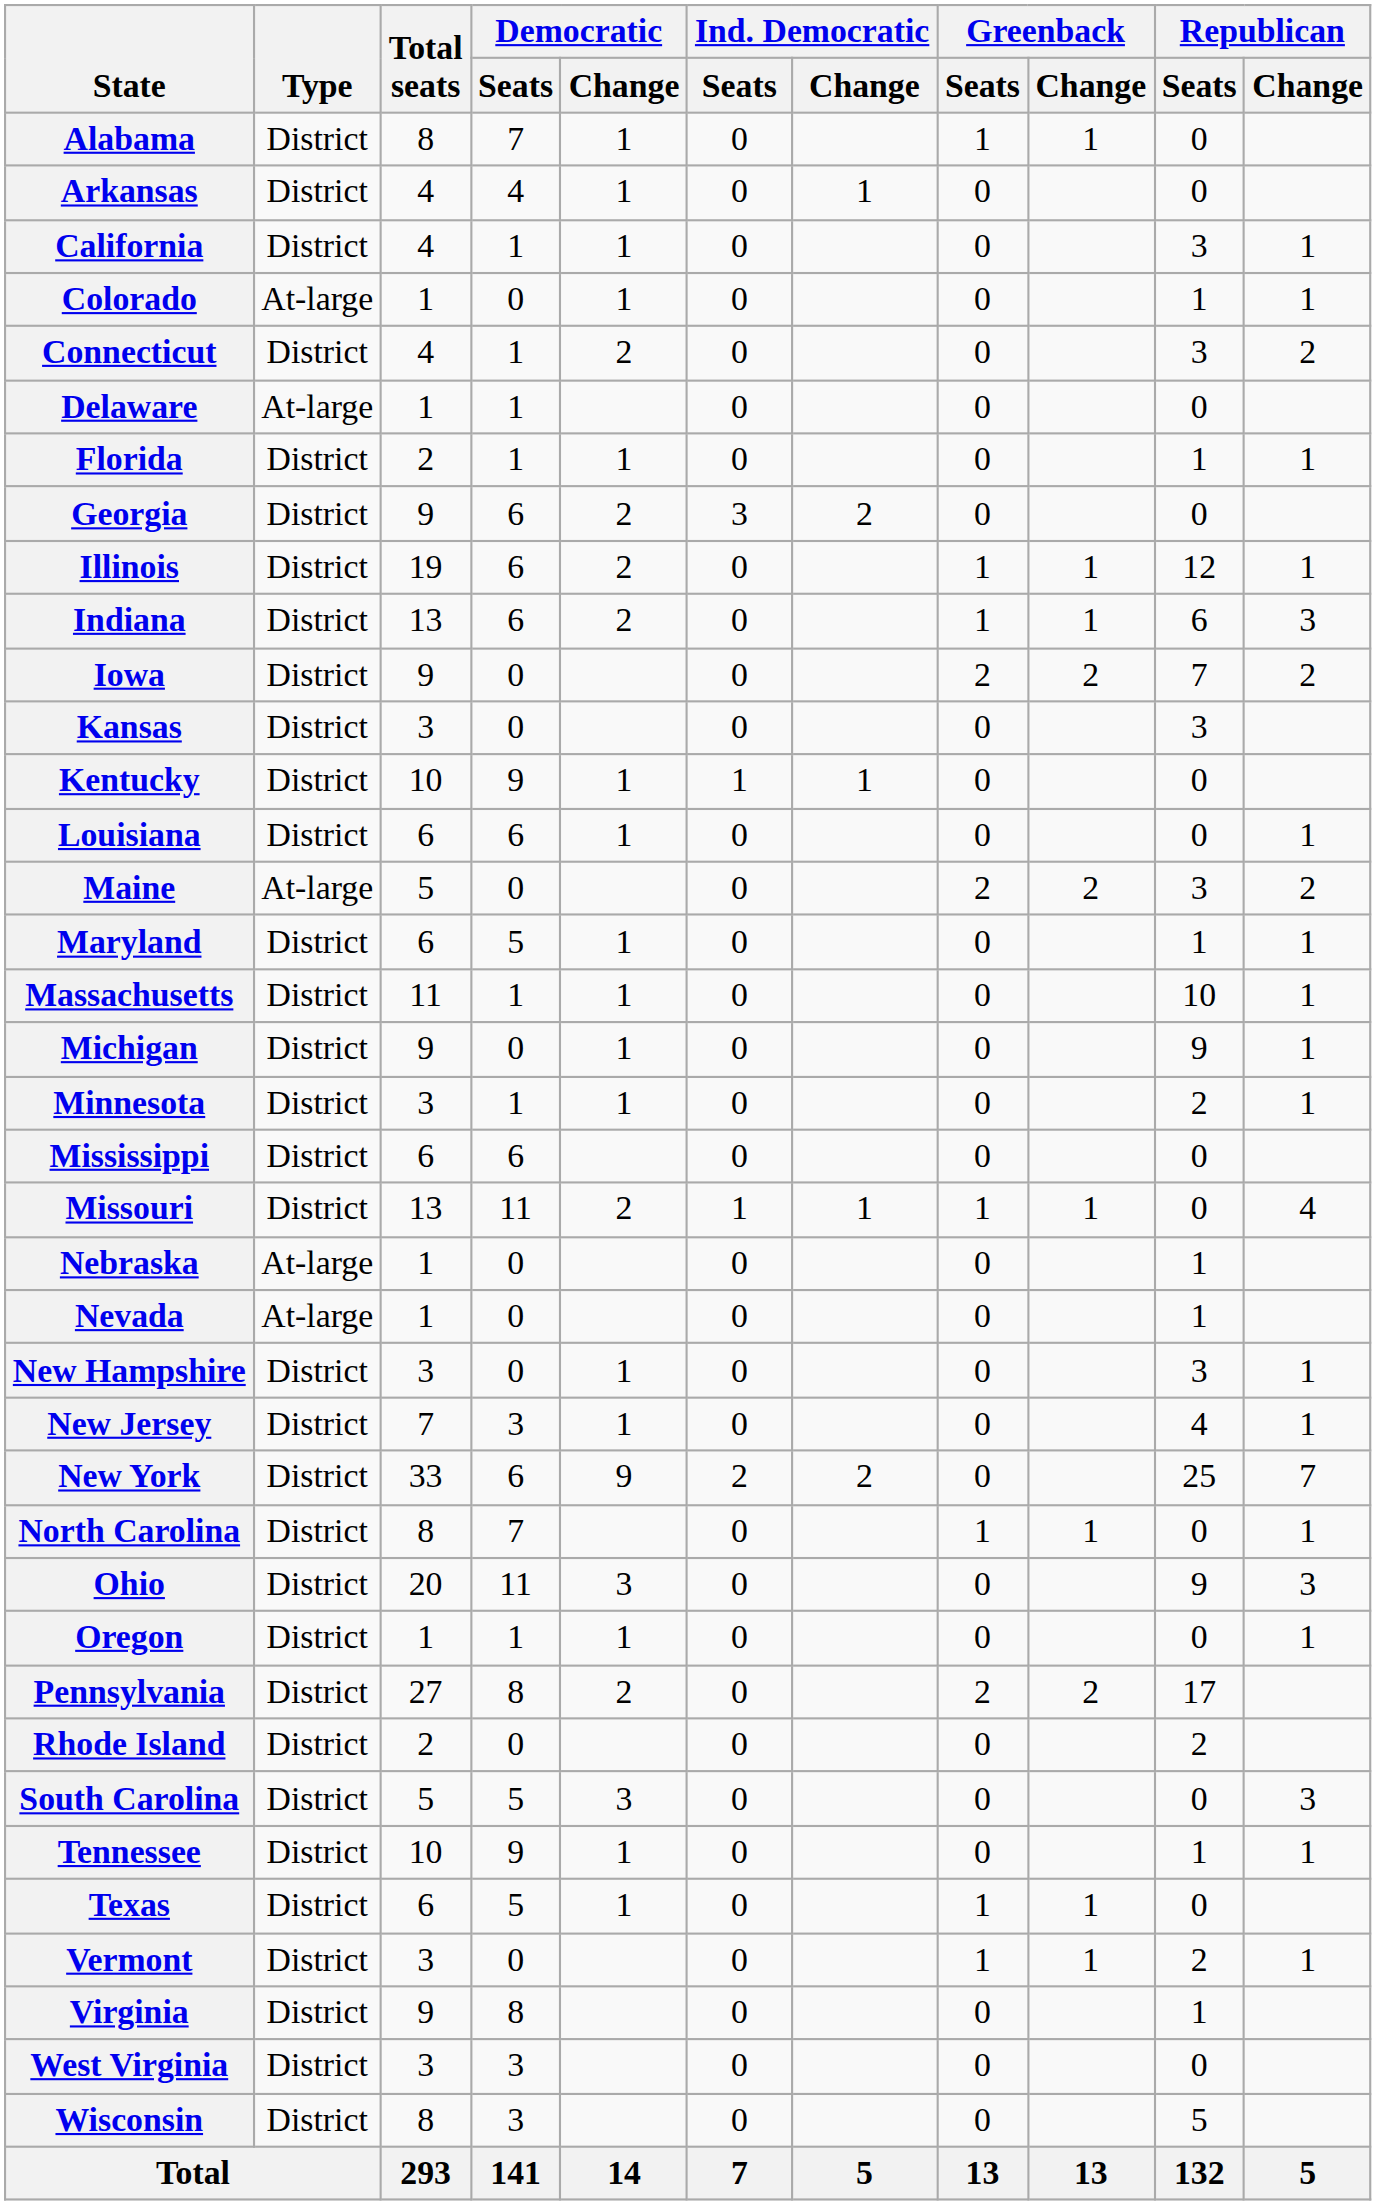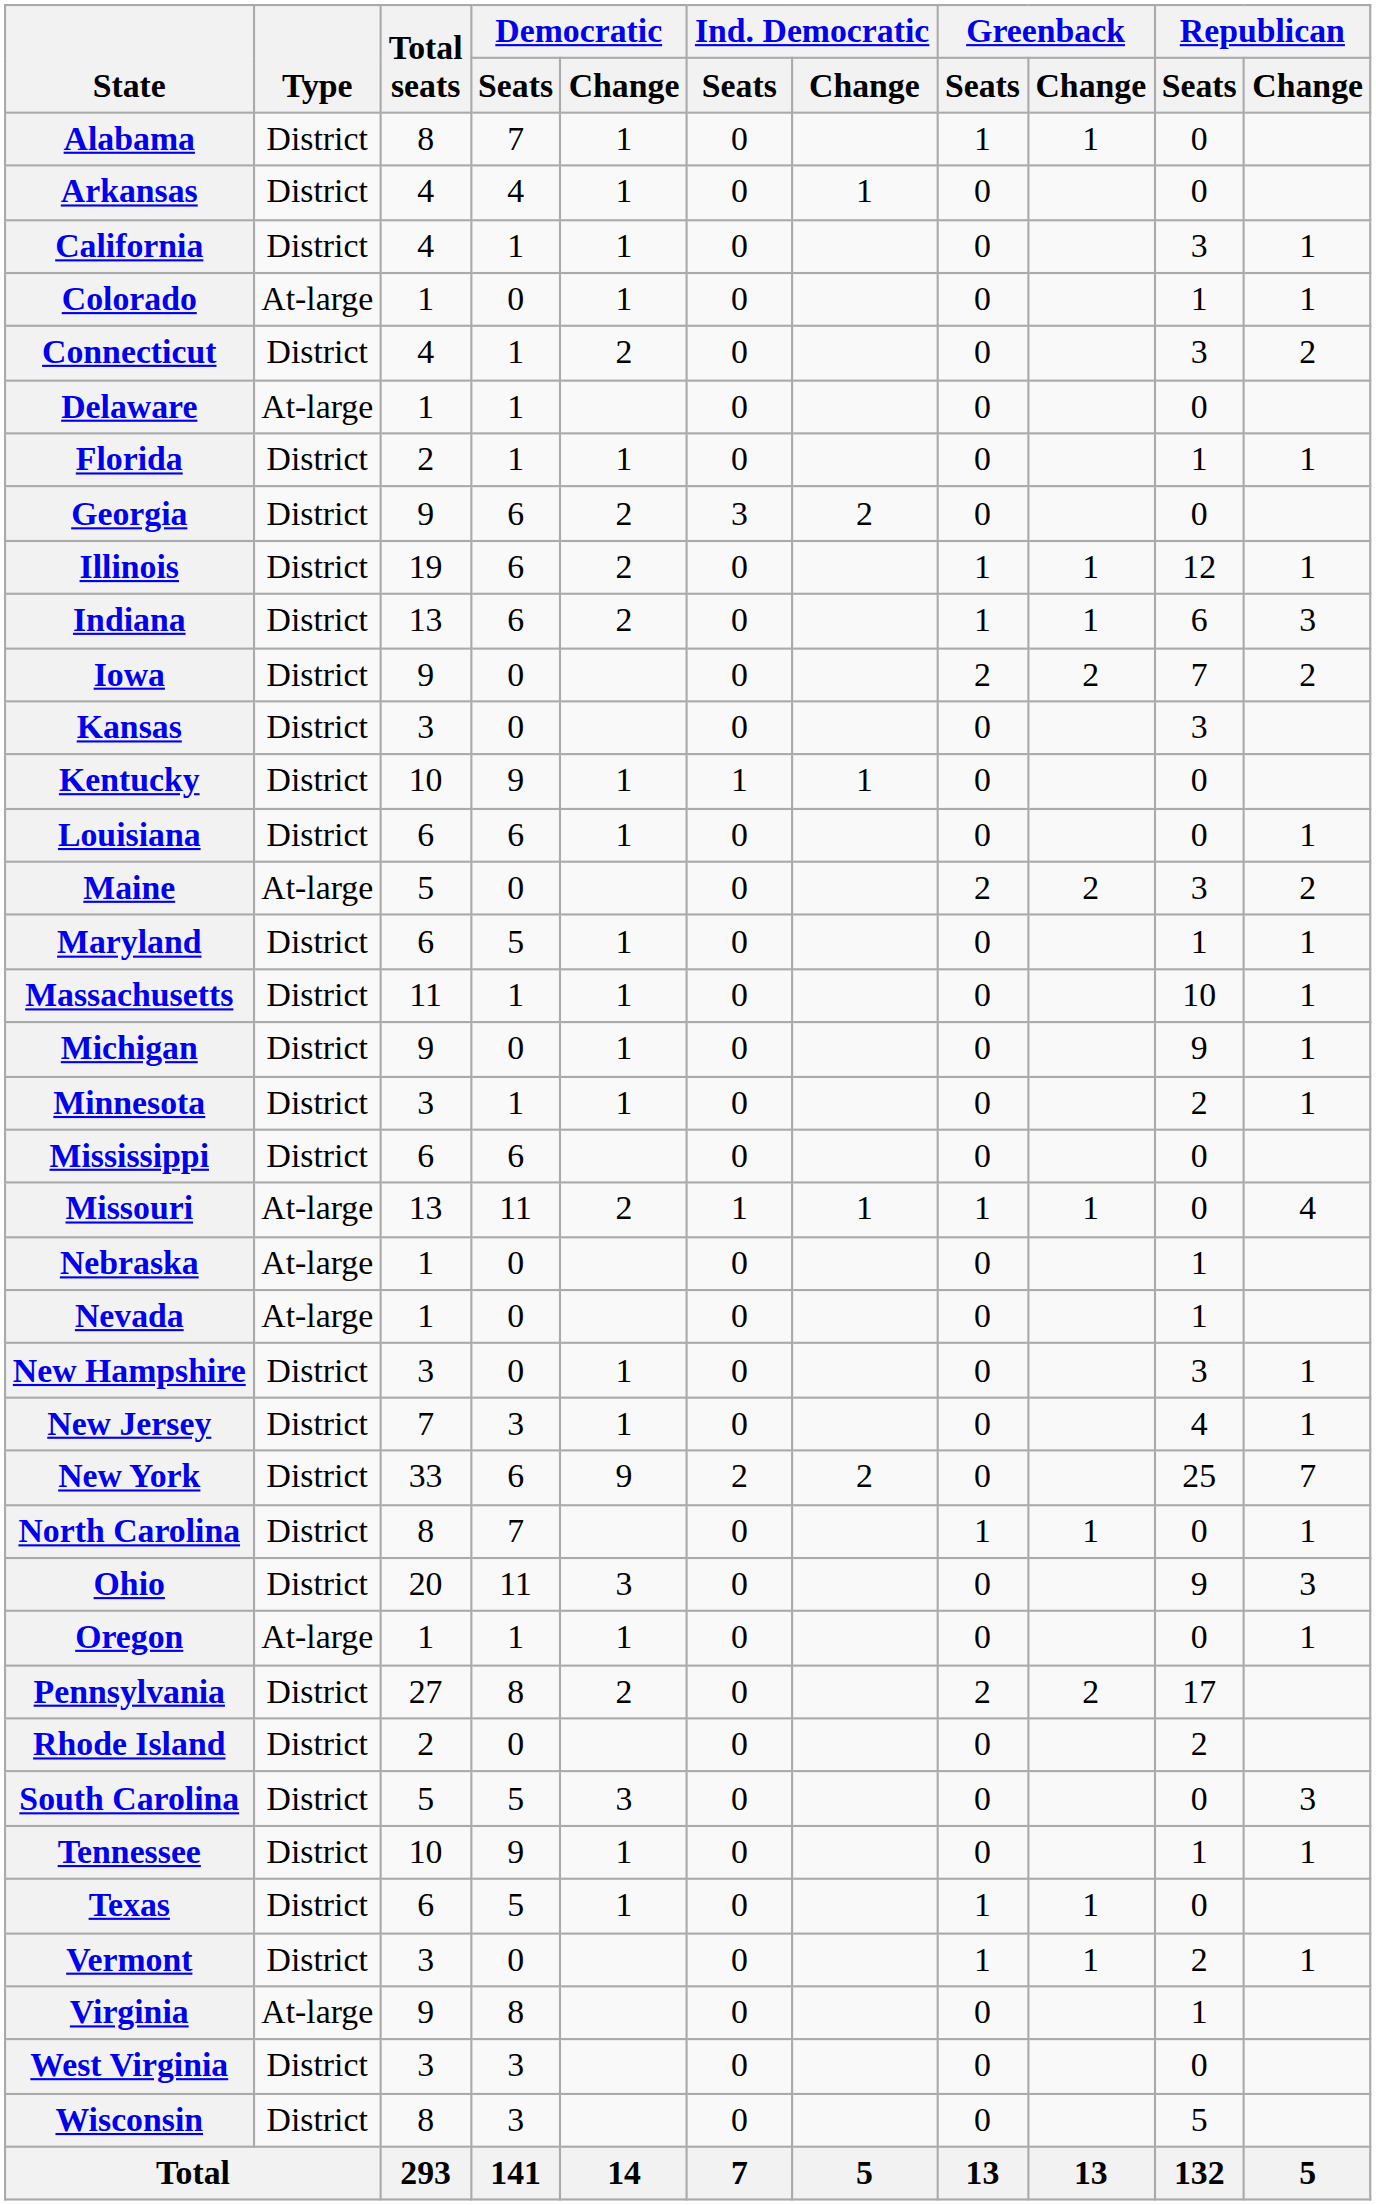Missouri | Type: District -> At-large
Oregon | Type: District -> At-large
Virginia | Type: District -> At-large
